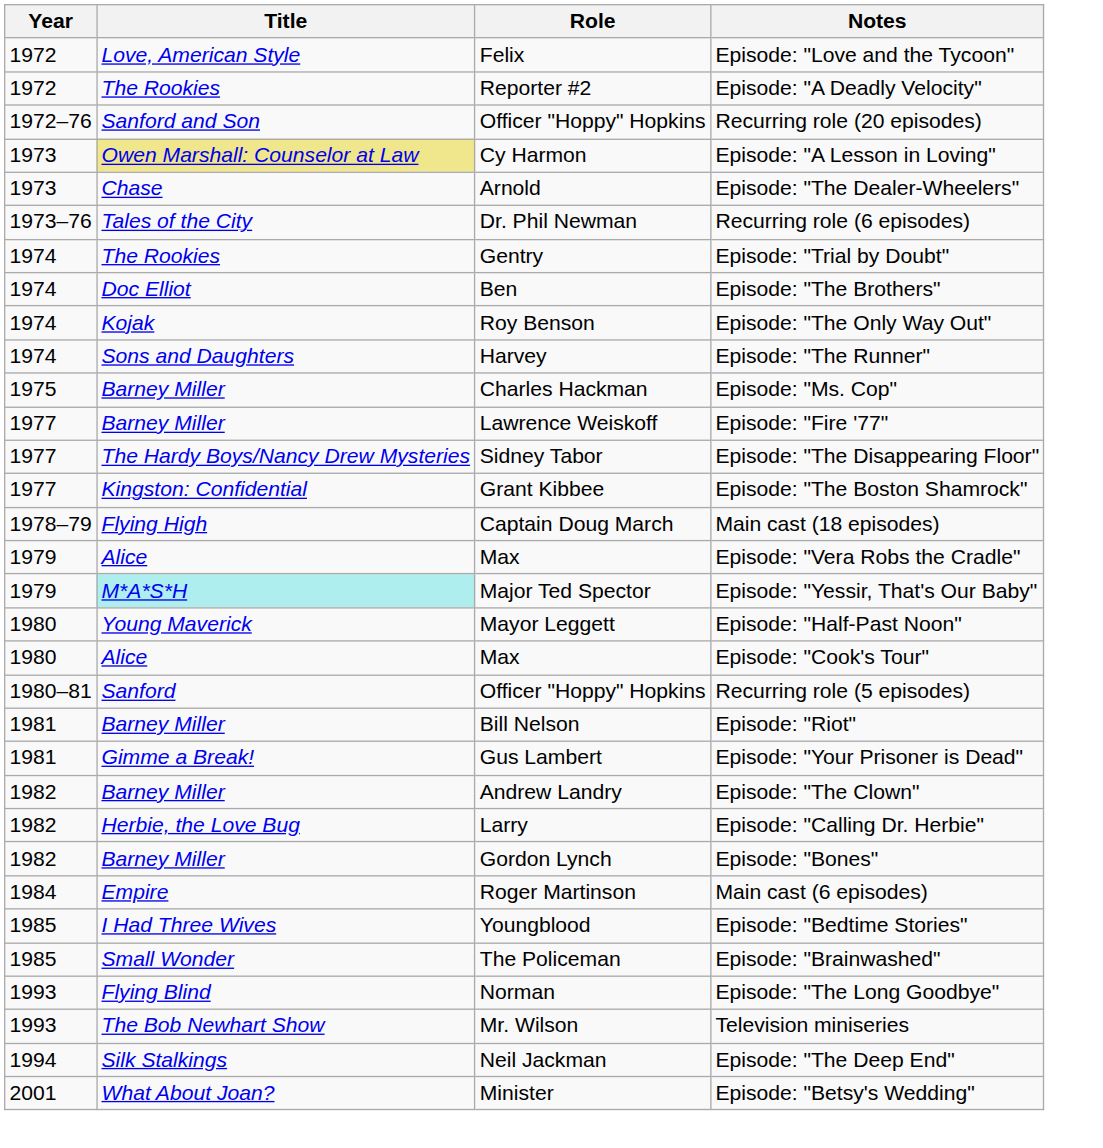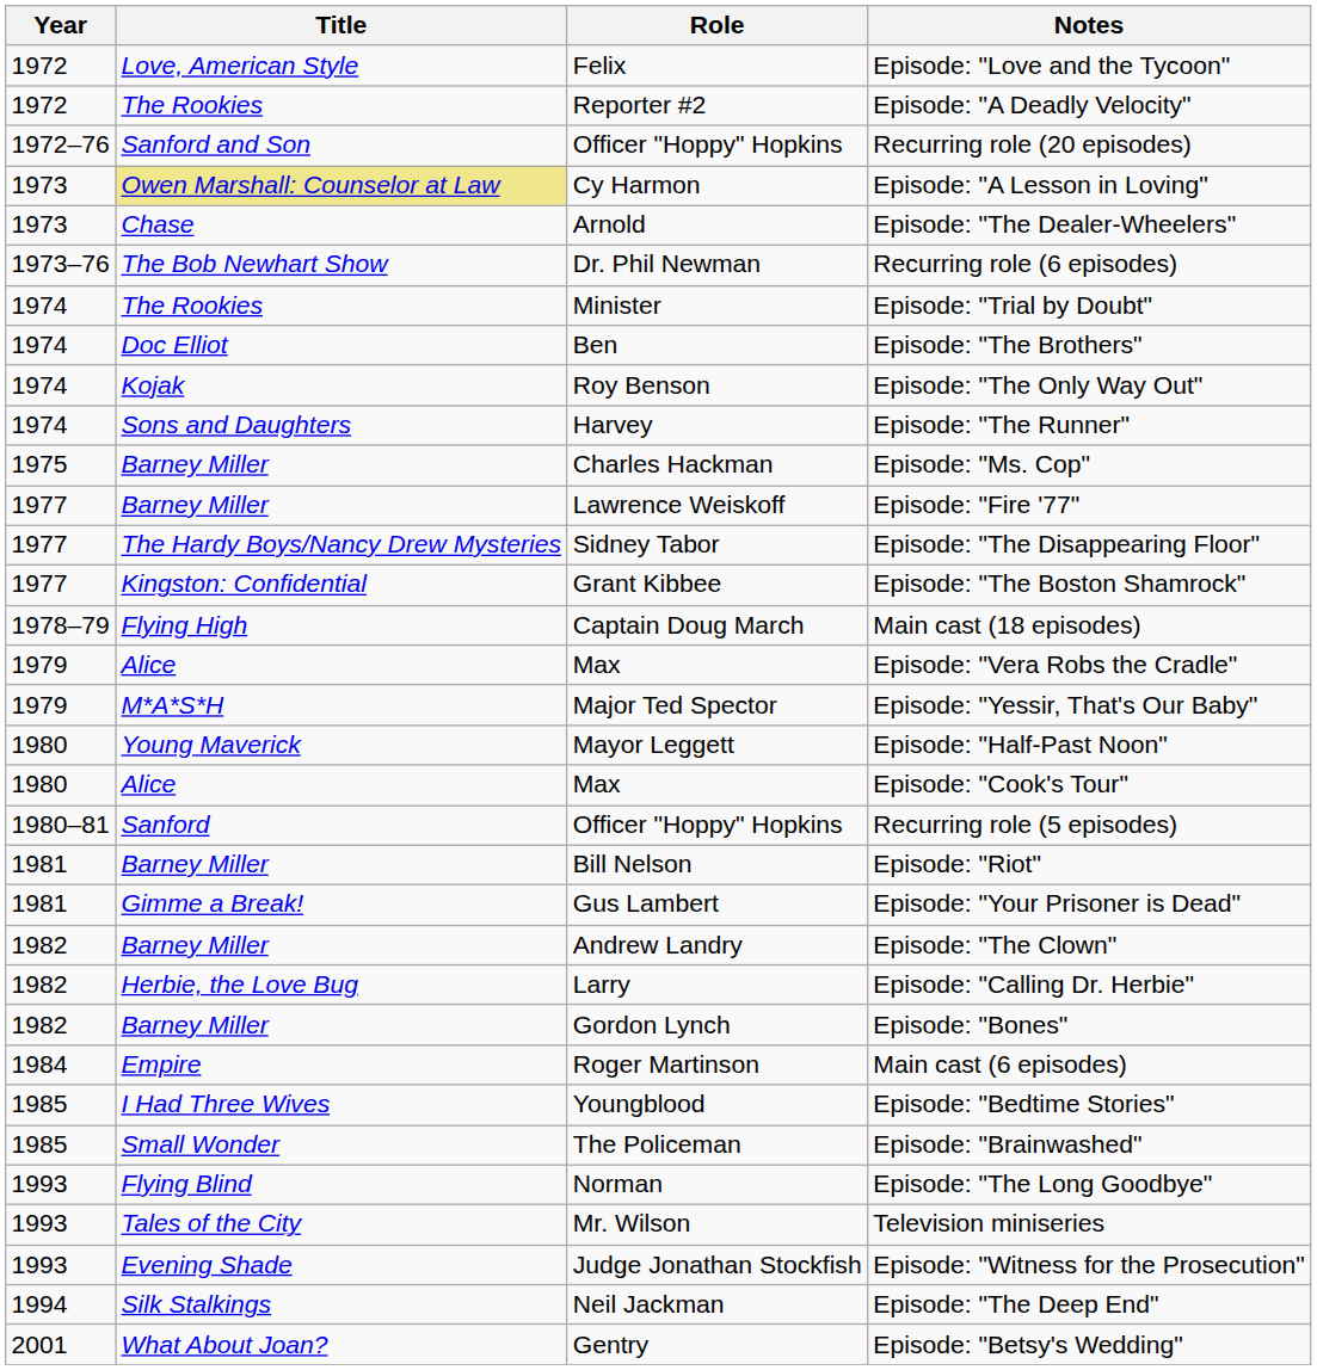Recurring role (6 episodes) | Title: Tales of the City -> The Bob Newhart Show
Episode: "Trial by Doubt" | Role: Gentry -> Minister
Episode: "Yessir, That's Our Baby" | Title: paleturquoise background -> no background
Television miniseries | Title: The Bob Newhart Show -> Tales of the City
+ row: 1993 | Evening Shade | Judge Jonathan Stockfish | Episode: "Witness for the Prosecution"
Episode: "Betsy's Wedding" | Role: Minister -> Gentry
